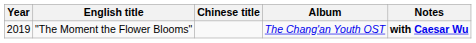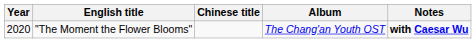"The Moment the Flower Blooms" | Year: 2019 -> 2020
